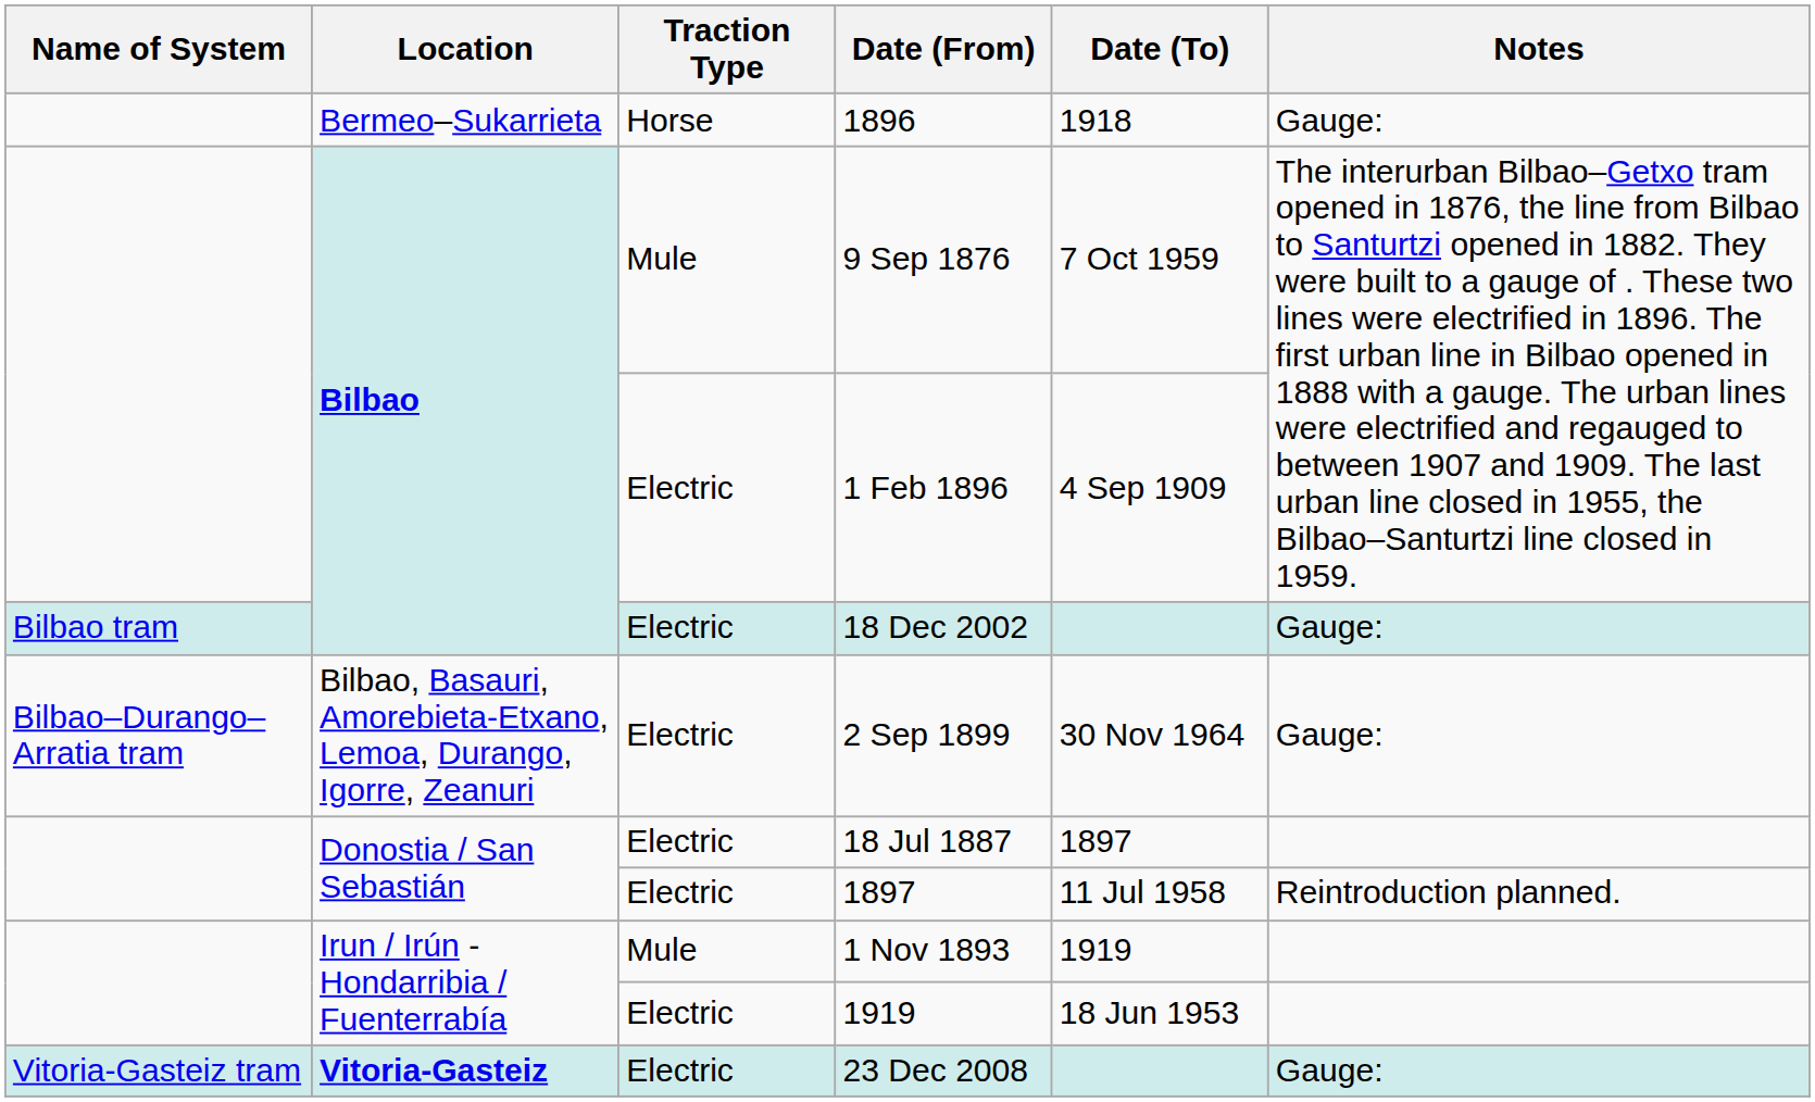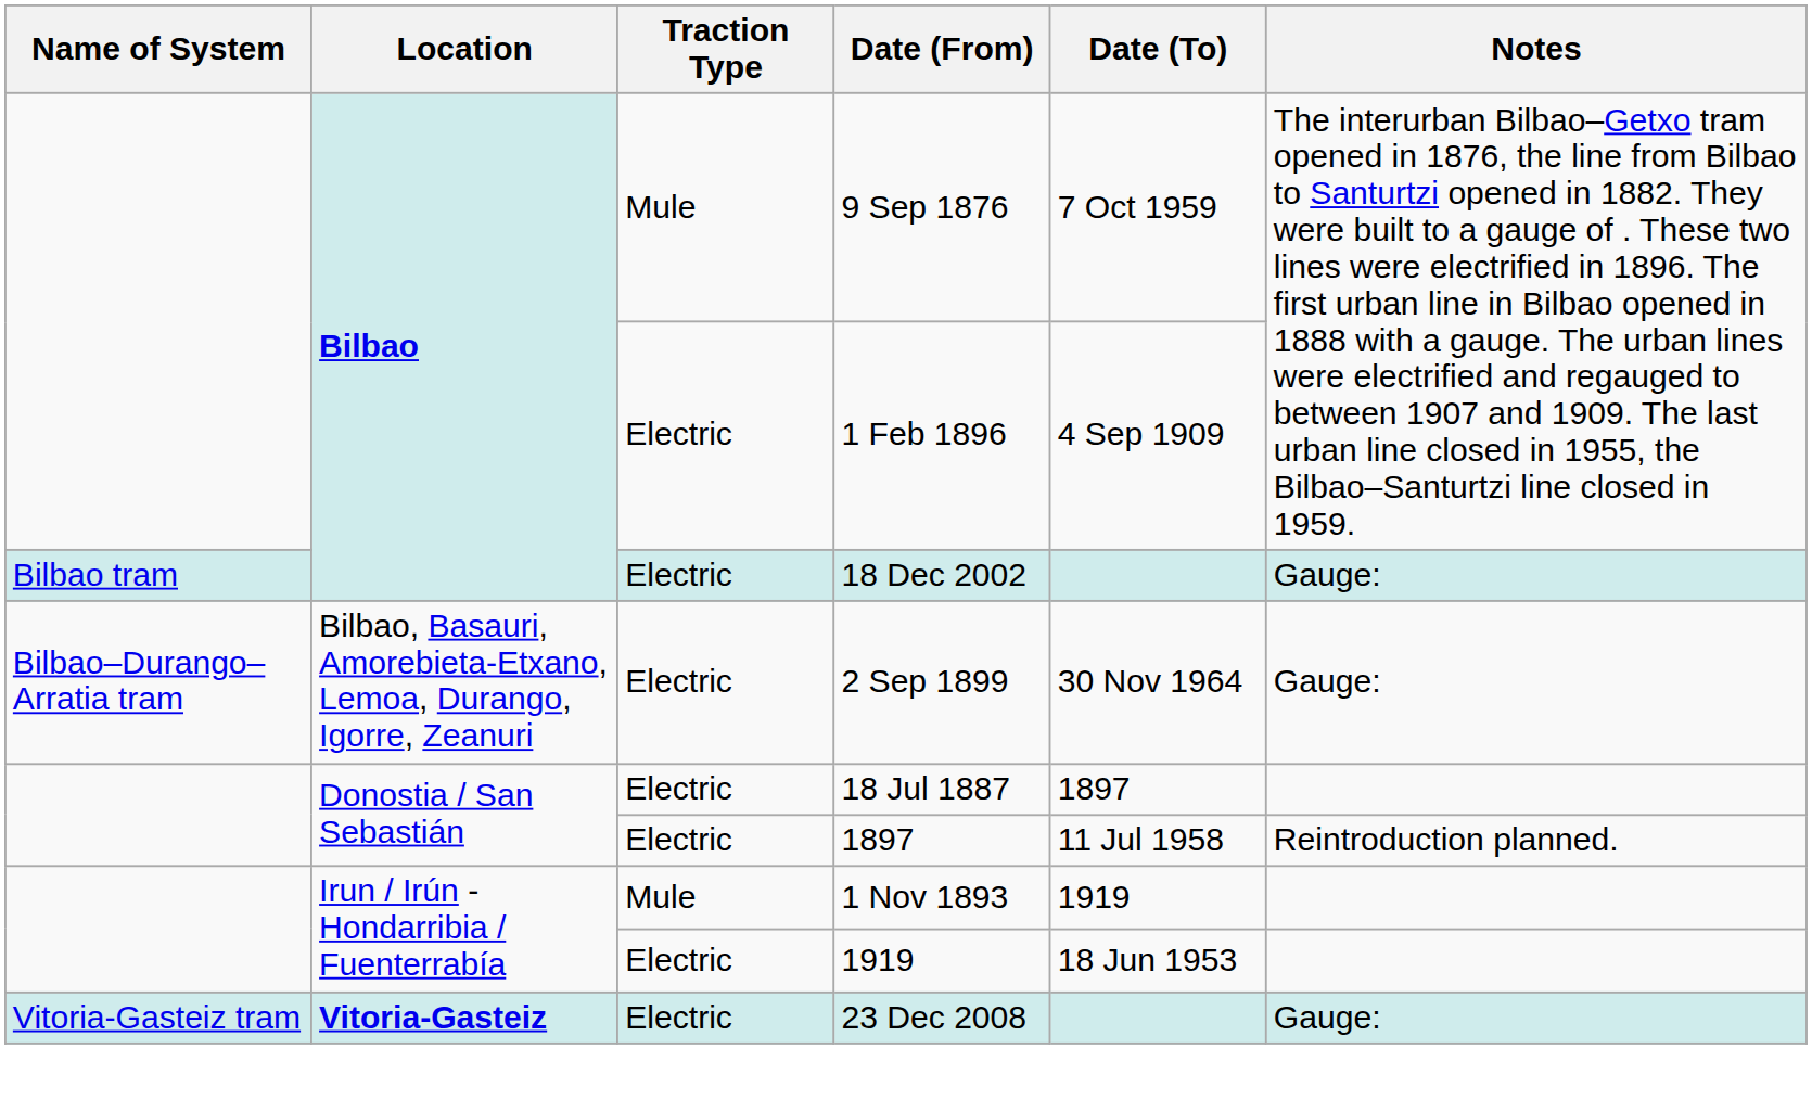- row: Bermeo–Sukarrieta | Horse | 1896 | 1918 | Gauge:
